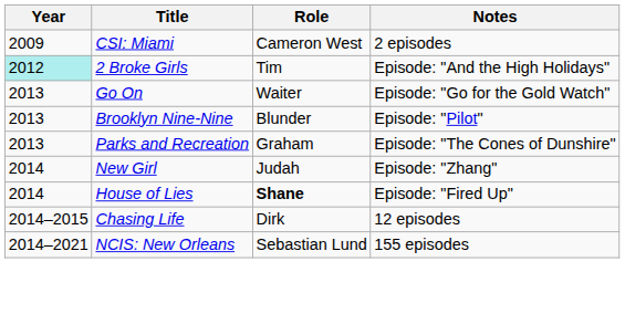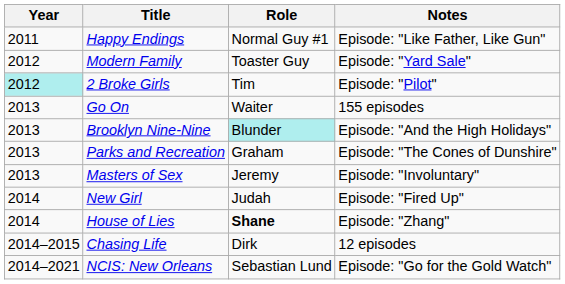- row: 2009 | CSI: Miami | Cameron West | 2 episodes
+ row: 2011 | Happy Endings | Normal Guy #1 | Episode: "Like Father, Like Gun"
+ row: 2012 | Modern Family | Toaster Guy | Episode: "Yard Sale"
2 Broke Girls | Notes: Episode: "And the High Holidays" -> Episode: "Pilot"
Go On | Notes: Episode: "Go for the Gold Watch" -> 155 episodes
Brooklyn Nine-Nine | Role: no background -> paleturquoise background
Brooklyn Nine-Nine | Notes: Episode: "Pilot" -> Episode: "And the High Holidays"
+ row: 2013 | Masters of Sex | Jeremy | Episode: "Involuntary"
New Girl | Notes: Episode: "Zhang" -> Episode: "Fired Up"
House of Lies | Notes: Episode: "Fired Up" -> Episode: "Zhang"
NCIS: New Orleans | Notes: 155 episodes -> Episode: "Go for the Gold Watch"
